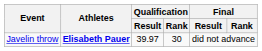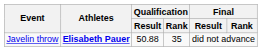Javelin throw | Qualification / Result: 39.97 -> 50.88
Javelin throw | Qualification / Rank: 30 -> 35
